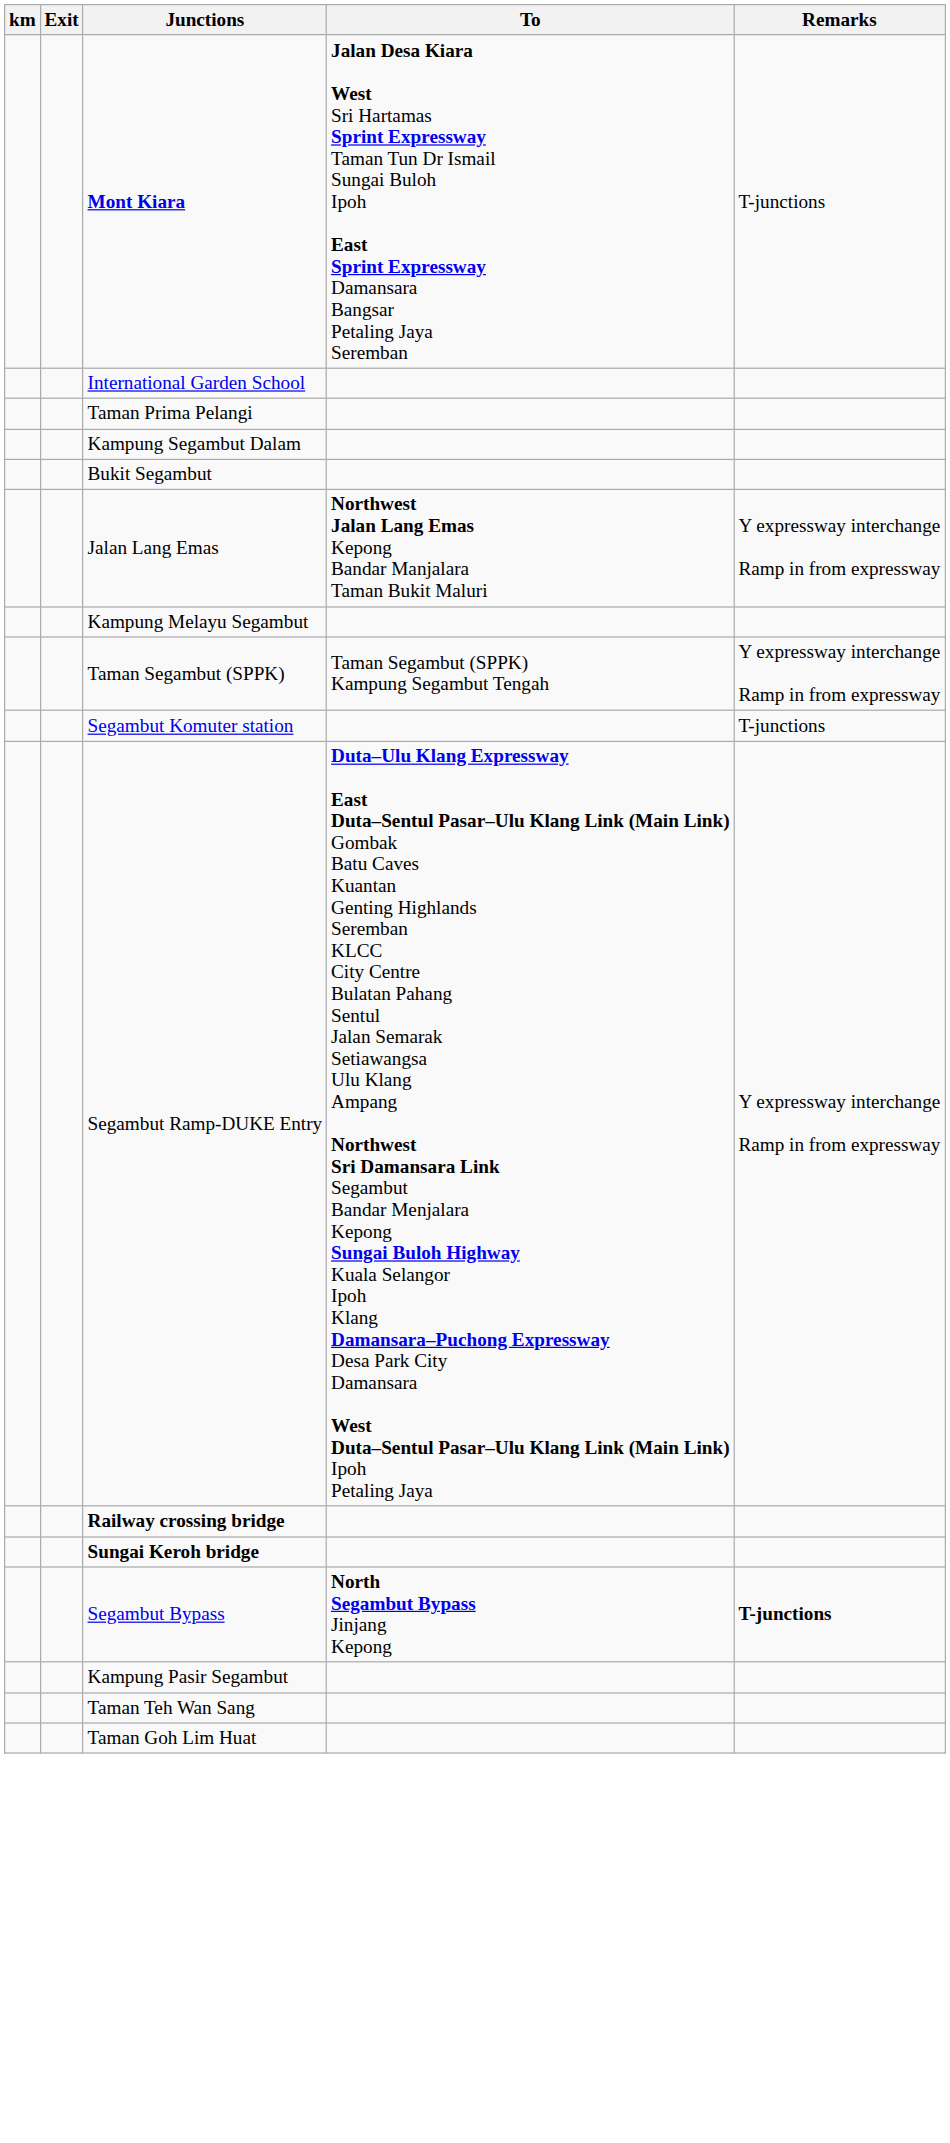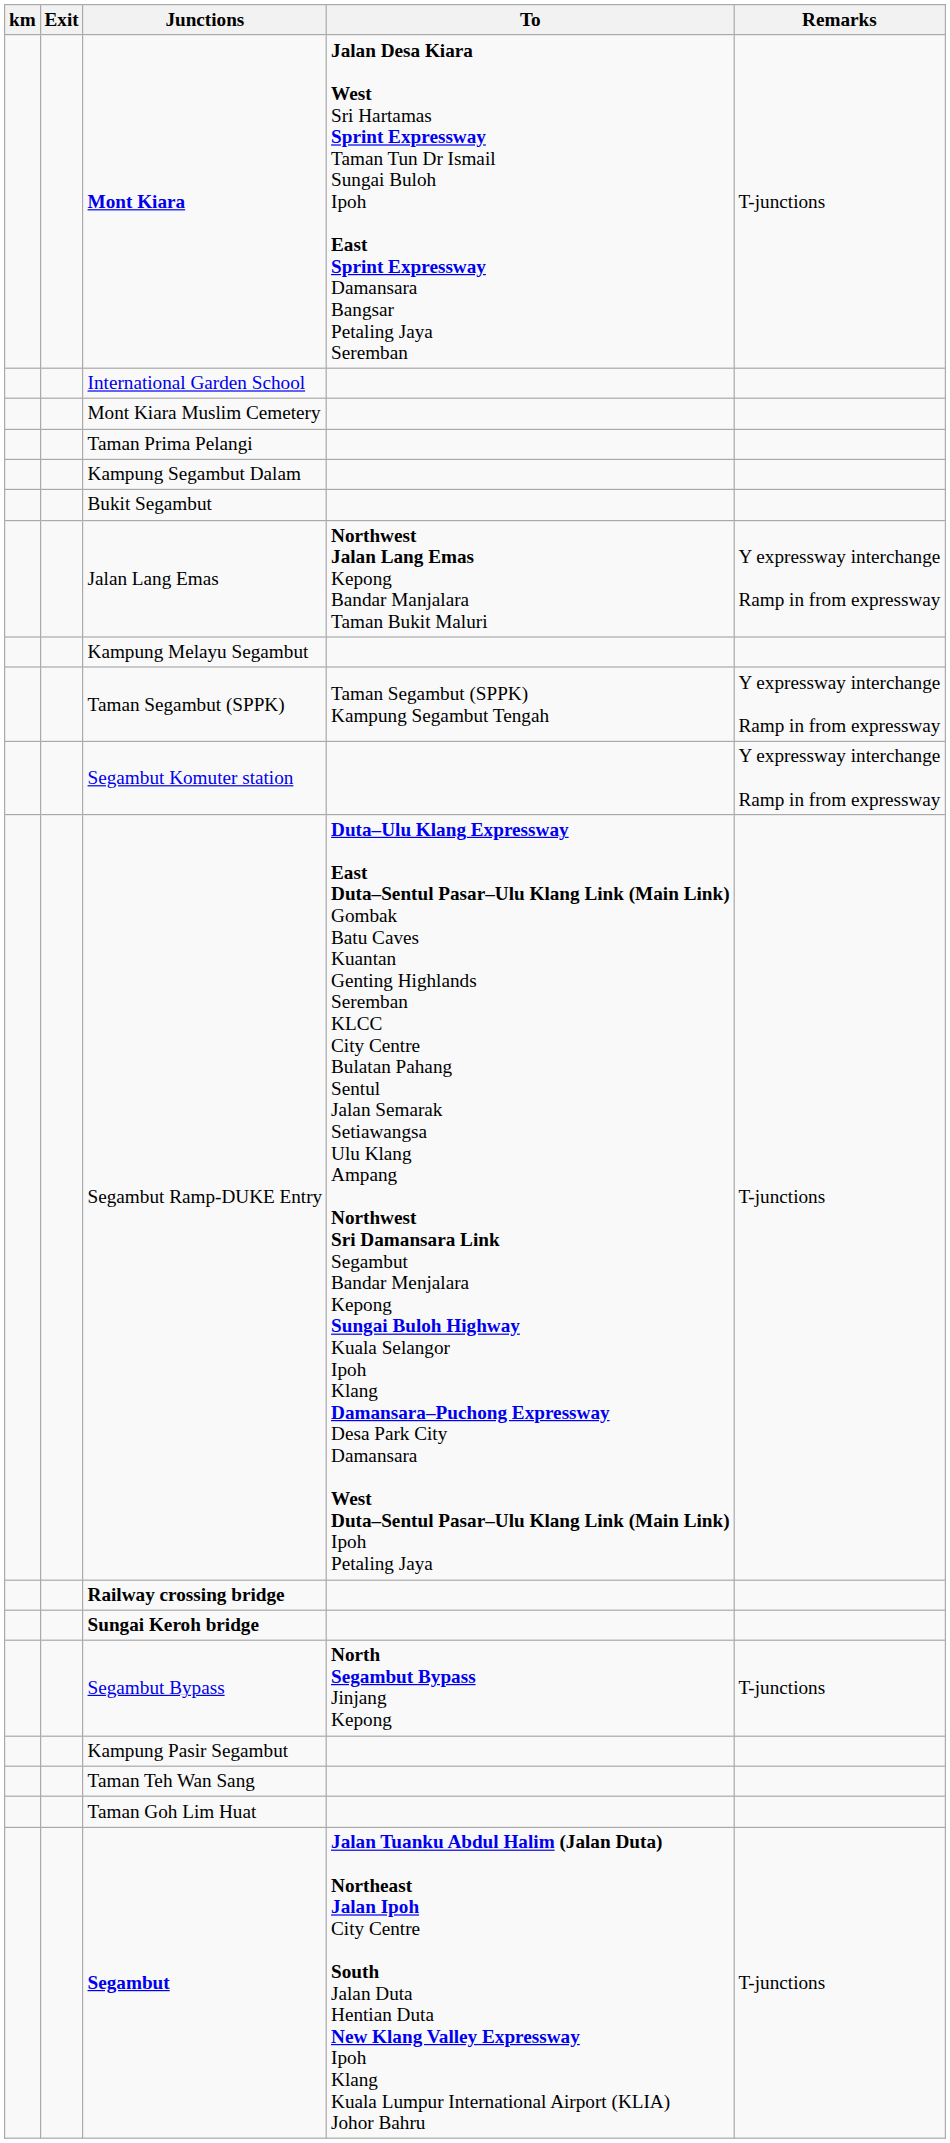+ row: Mont Kiara Muslim Cemetery
Segambut Komuter station | Remarks: T-junctions -> Y expressway interchange Ramp in from expressway
Segambut Ramp-DUKE Entry | Remarks: Y expressway interchange Ramp in from expressway -> T-junctions
Segambut Bypass | Remarks: bold -> normal
+ row: Segambut | Jalan Tuanku Abdul Halim (Jalan Duta) Northeast Jalan Ipoh City Centre South Jalan Duta Hentian Duta New Klang Valley Expressway Ipoh Klang Kuala Lumpur International Airport (KLIA) Johor Bahru | T-junctions
